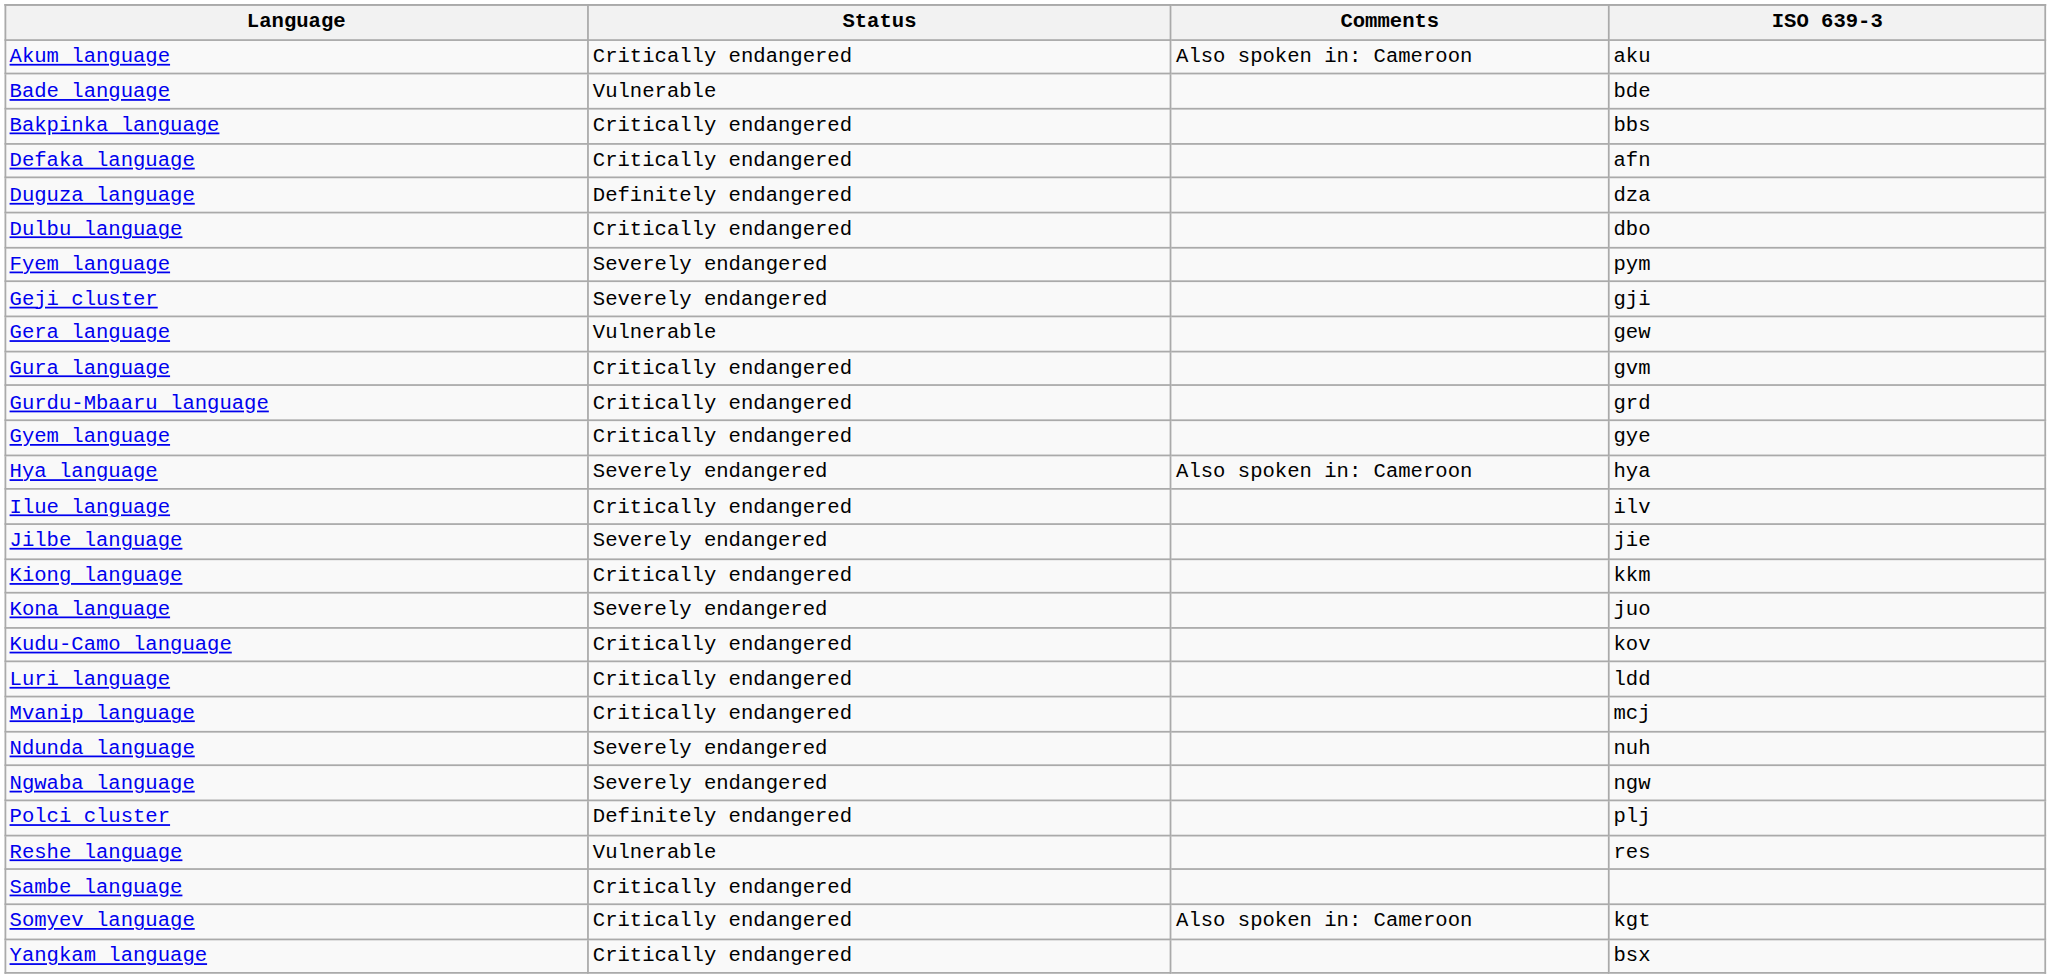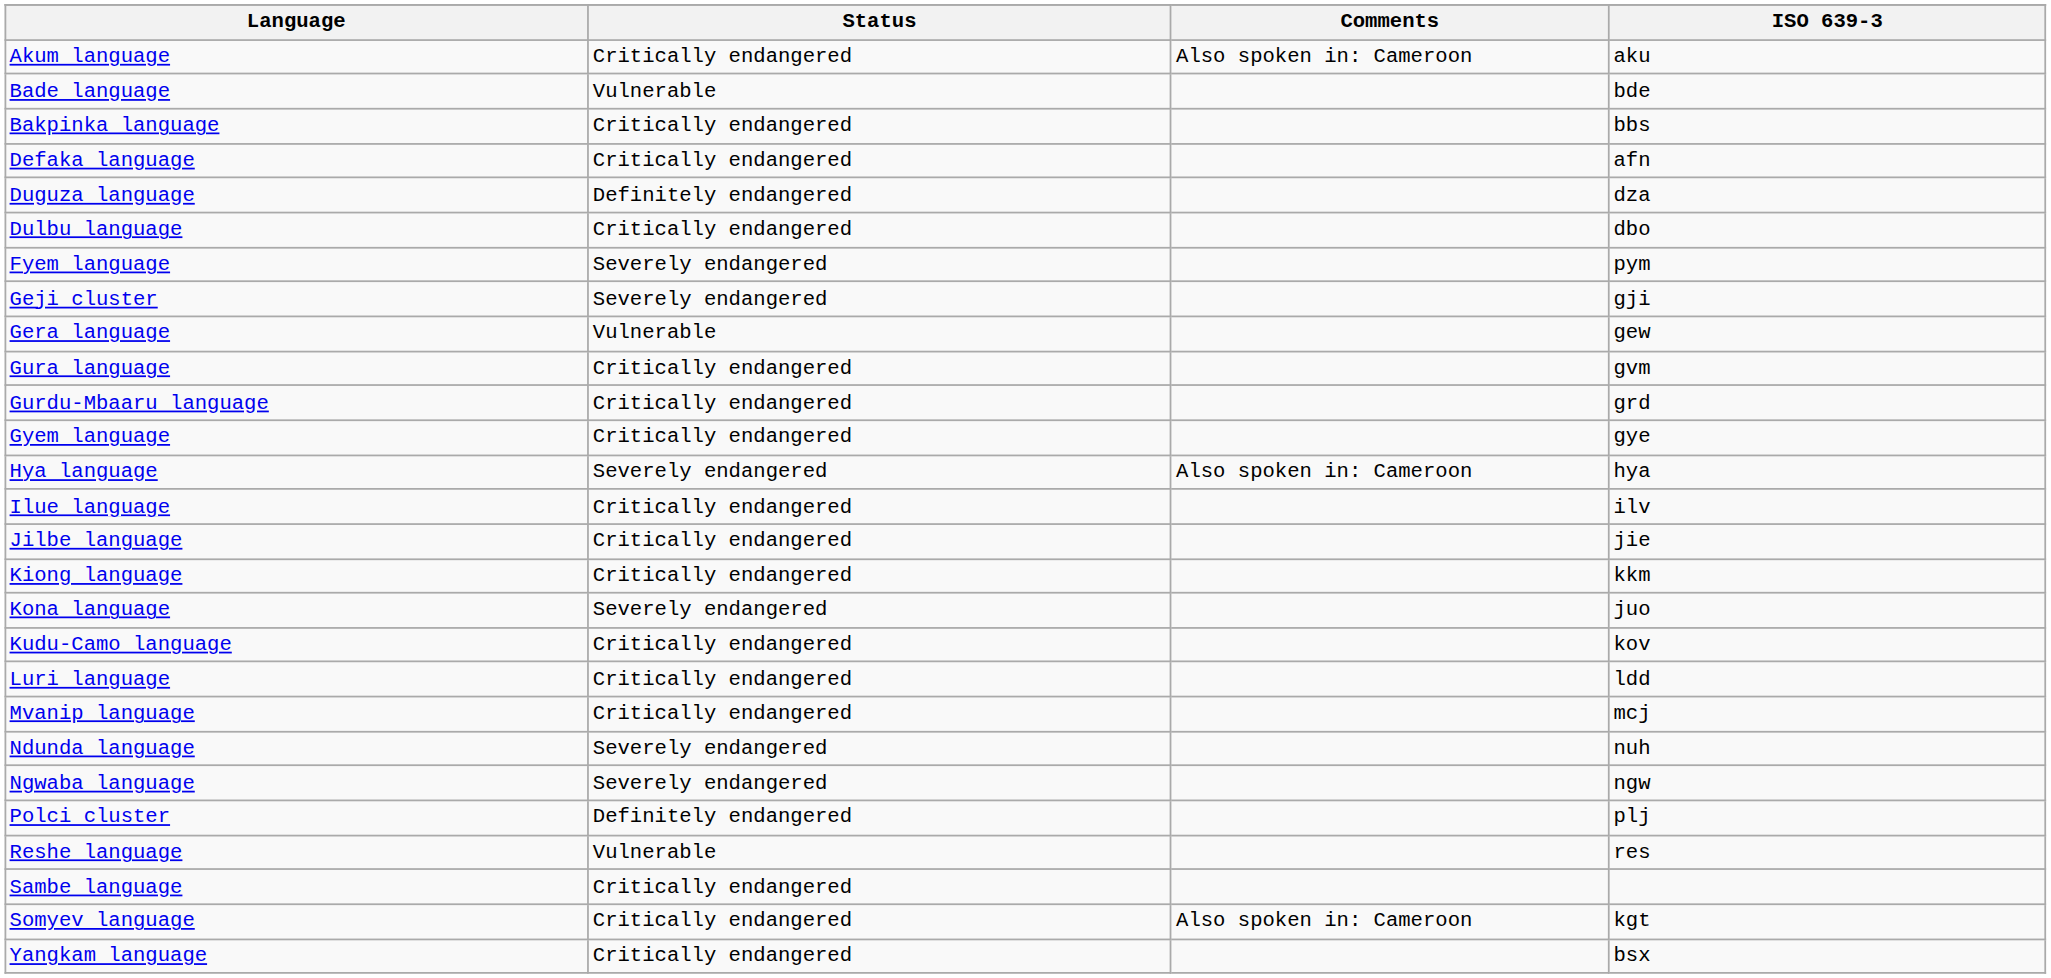Jilbe language | Status: Severely endangered -> Critically endangered
